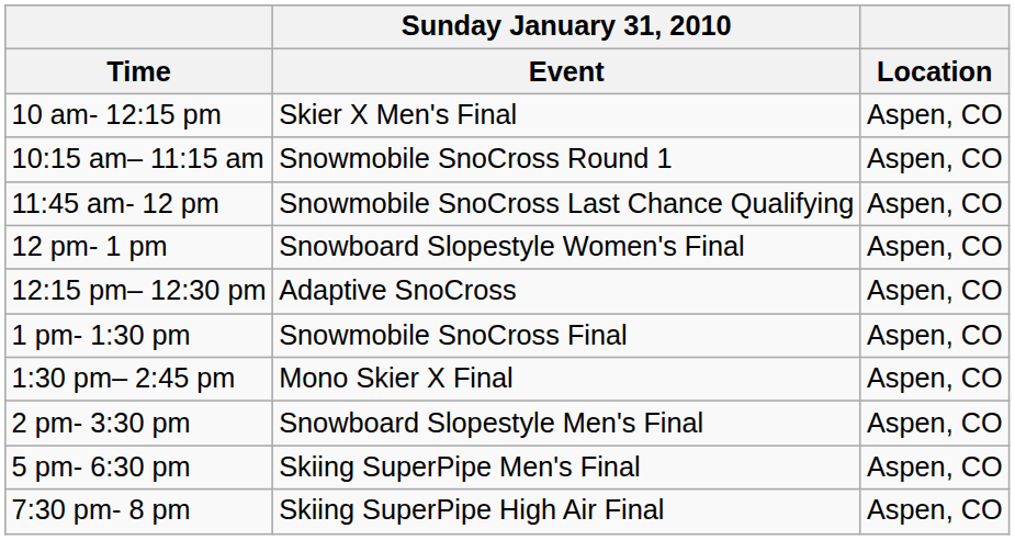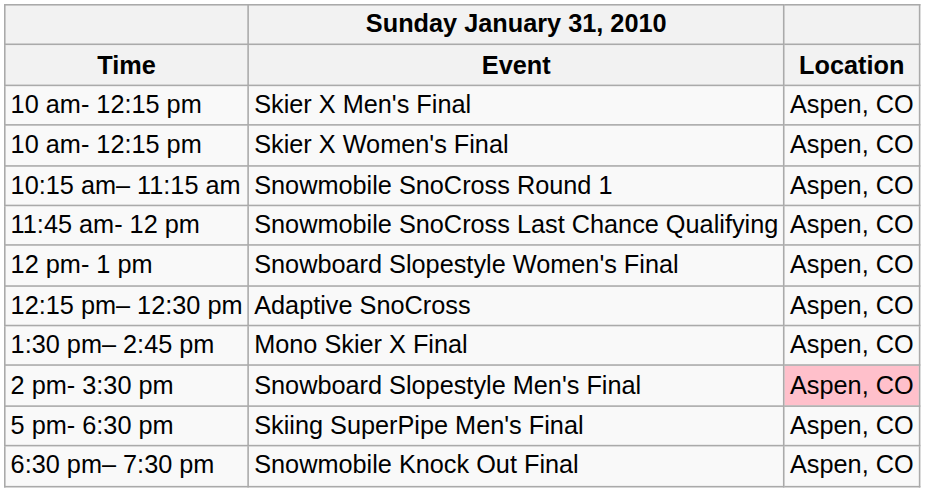+ row: 10 am- 12:15 pm | Skier X Women's Final | Aspen, CO
- row: 1 pm- 1:30 pm | Snowmobile SnoCross Final | Aspen, CO
Snowboard Slopestyle Men's Final | Location: no background -> pink background
+ row: 6:30 pm– 7:30 pm | Snowmobile Knock Out Final | Aspen, CO
- row: 7:30 pm- 8 pm | Skiing SuperPipe High Air Final | Aspen, CO
